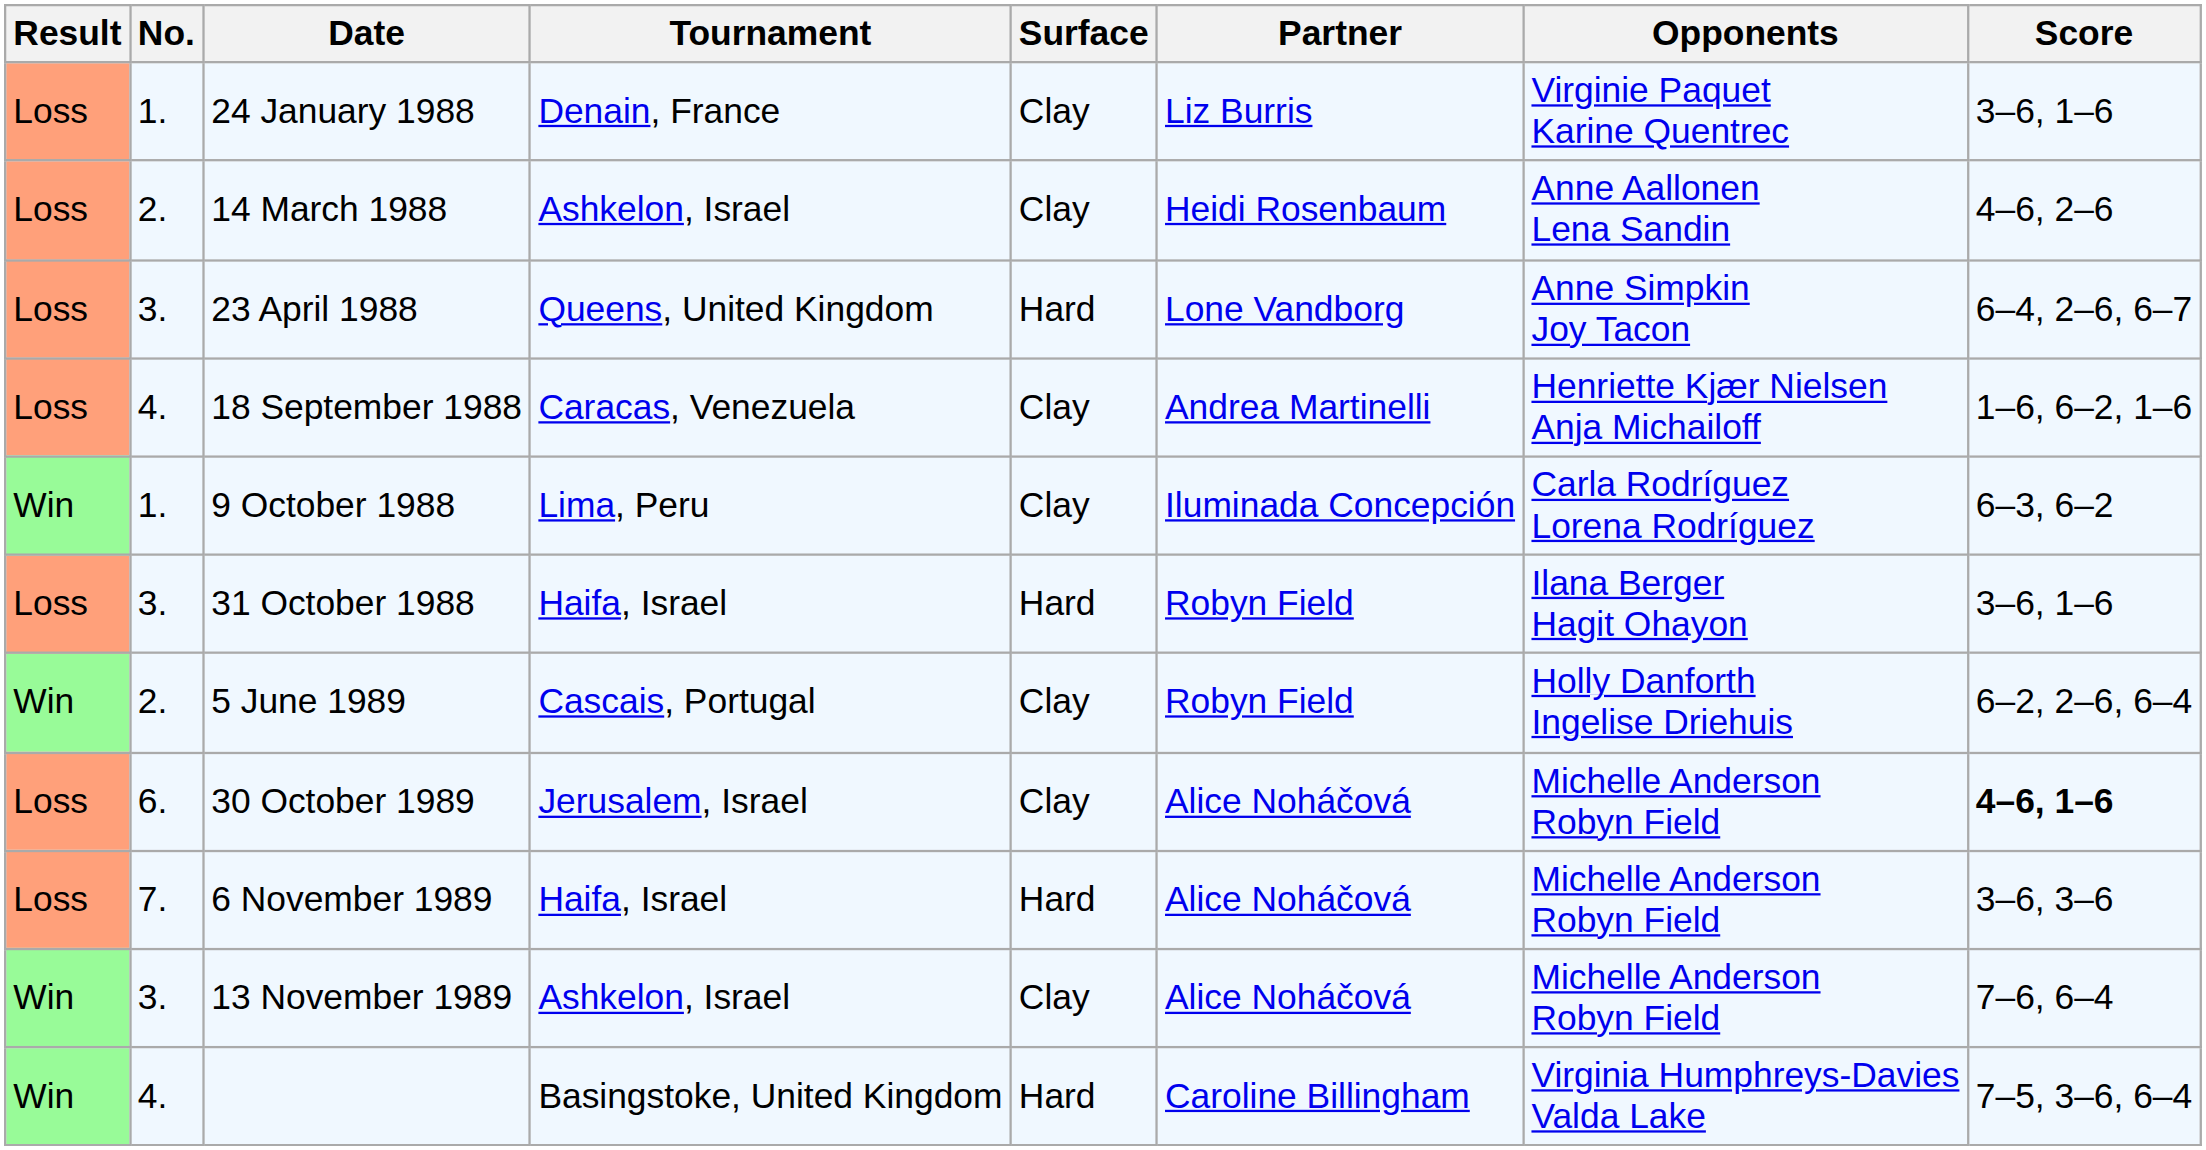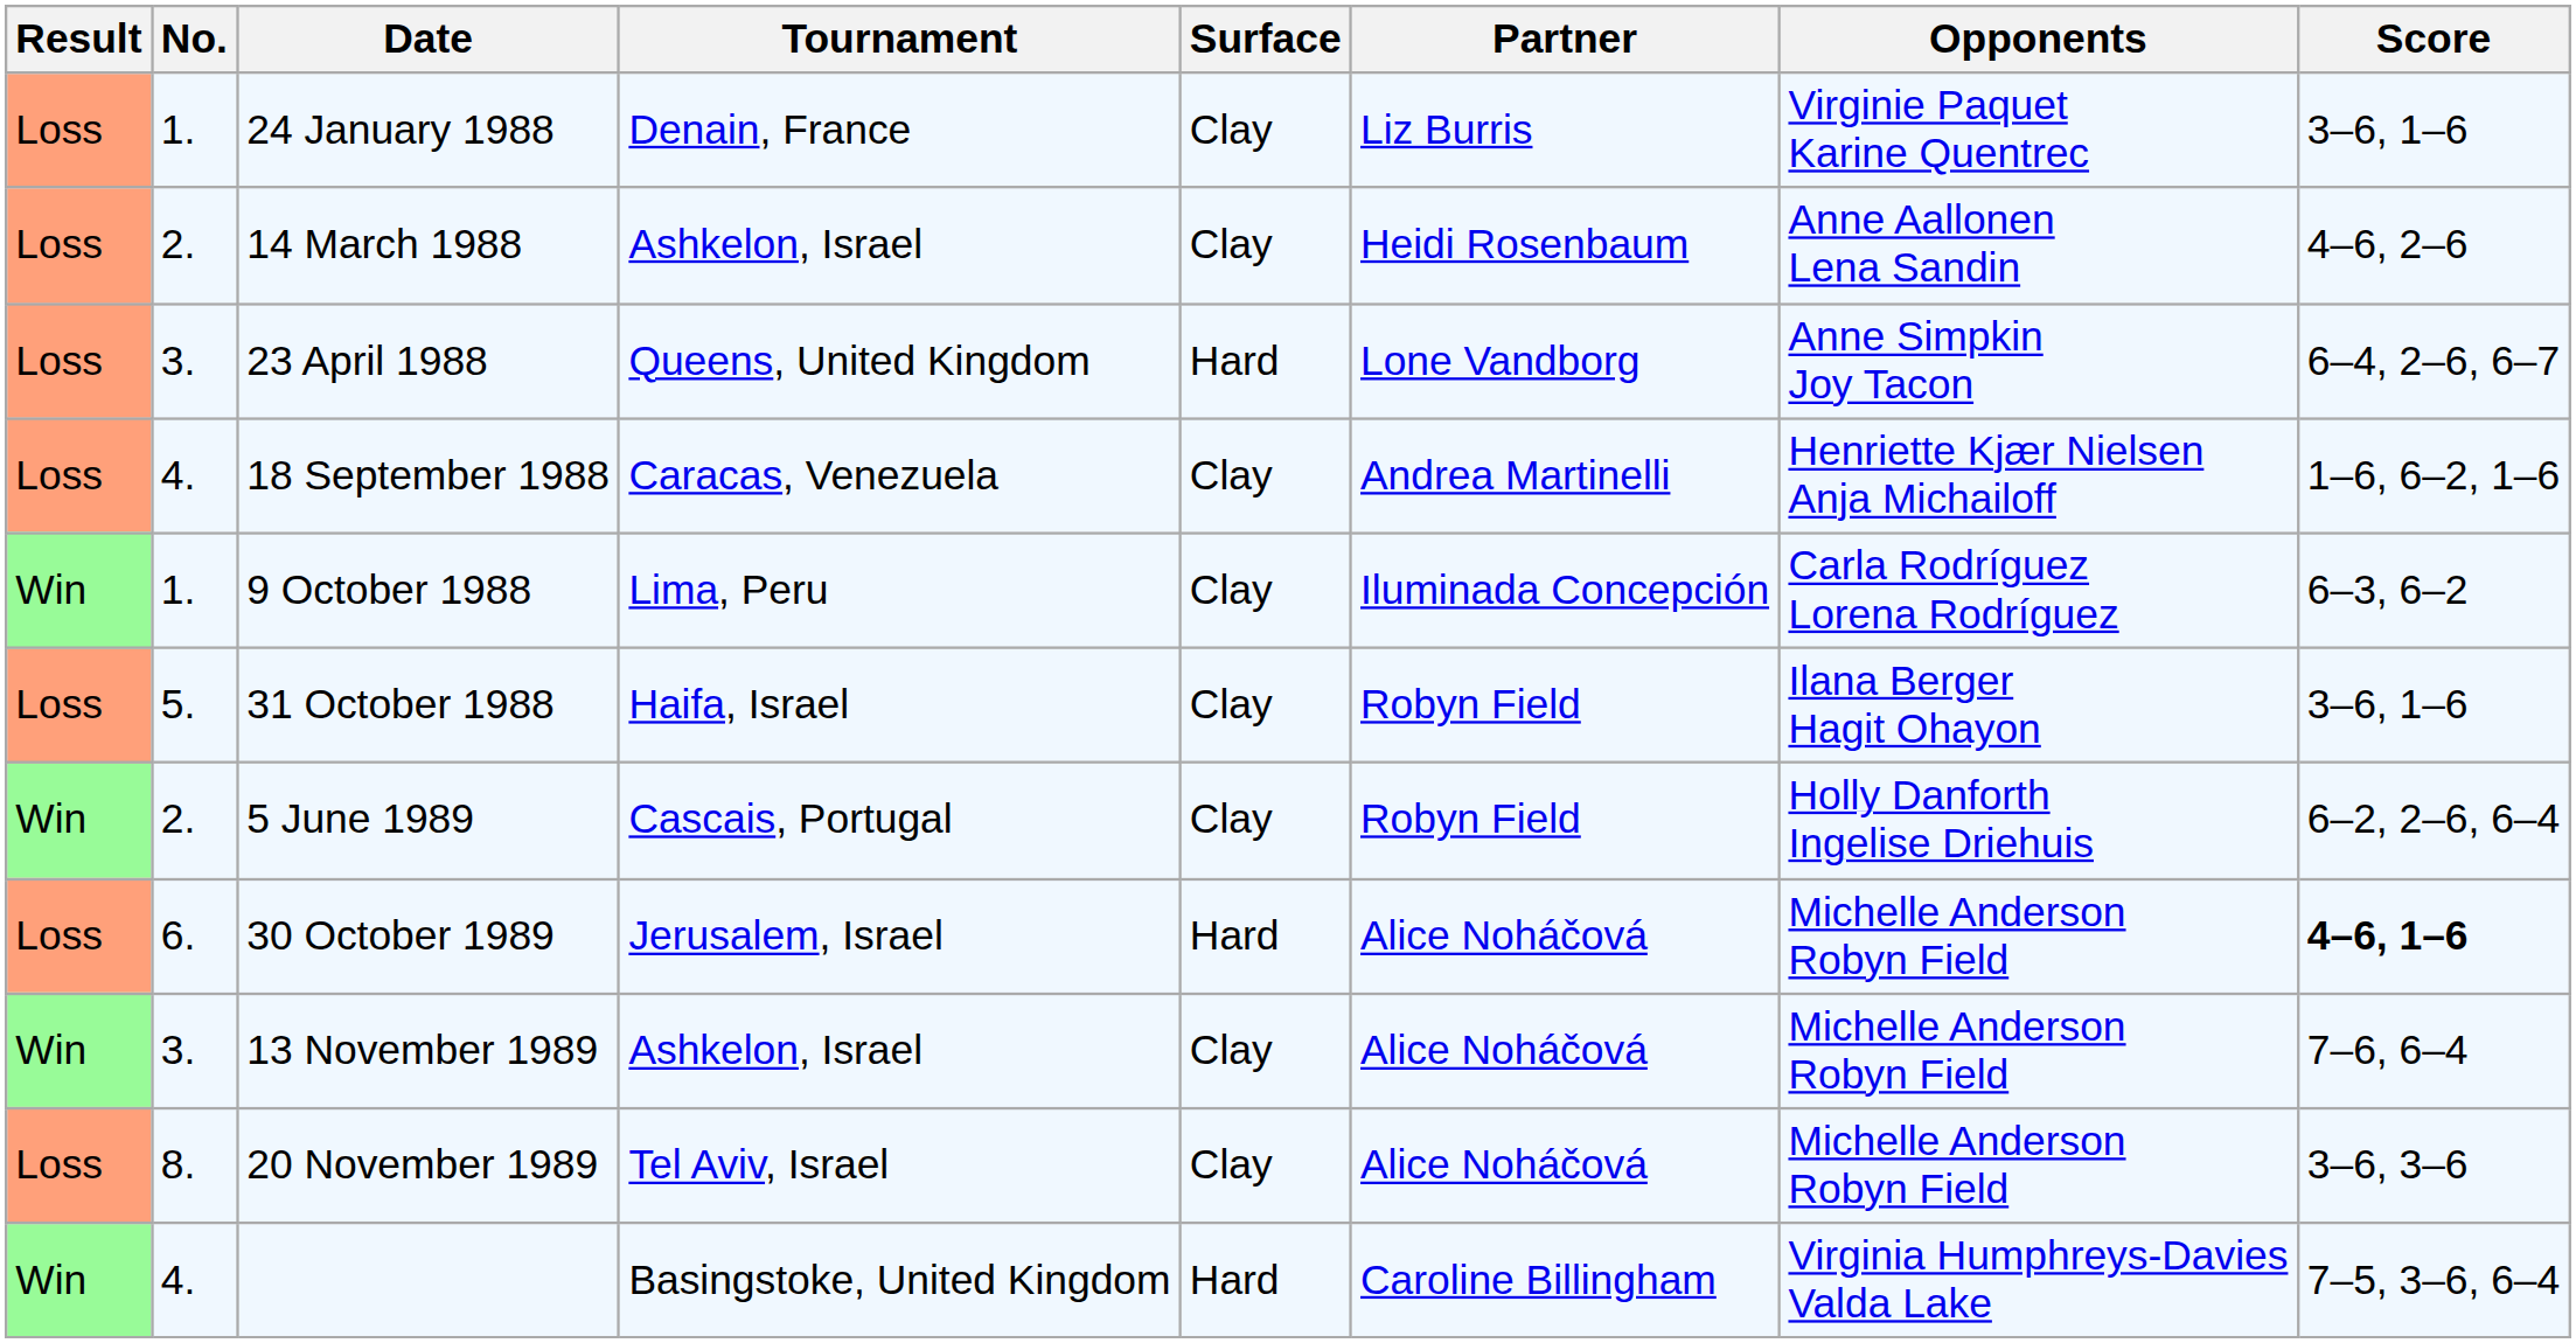31 October 1988 | No.: 3. -> 5.
31 October 1988 | Surface: Hard -> Clay
30 October 1989 | Surface: Clay -> Hard
- row: Loss | 7. | 6 November 1989 | Haifa, Israel | Hard | Alice Noháčová | Michelle Anderson Robyn Field | 3–6, 3–6
+ row: Loss | 8. | 20 November 1989 | Tel Aviv, Israel | Clay | Alice Noháčová | Michelle Anderson Robyn Field | 3–6, 3–6
